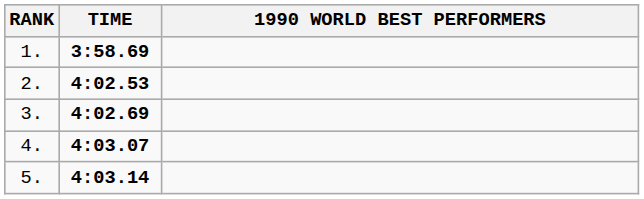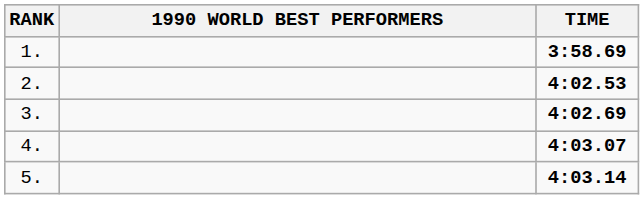columns swapped: 1990 WORLD BEST PERFORMERS <-> TIME
